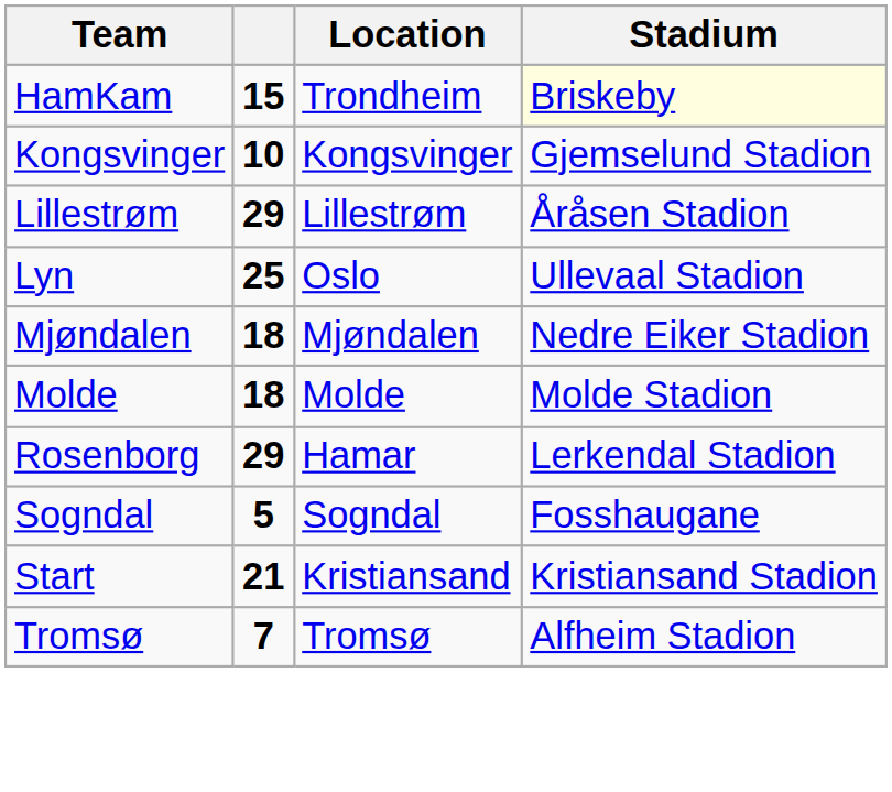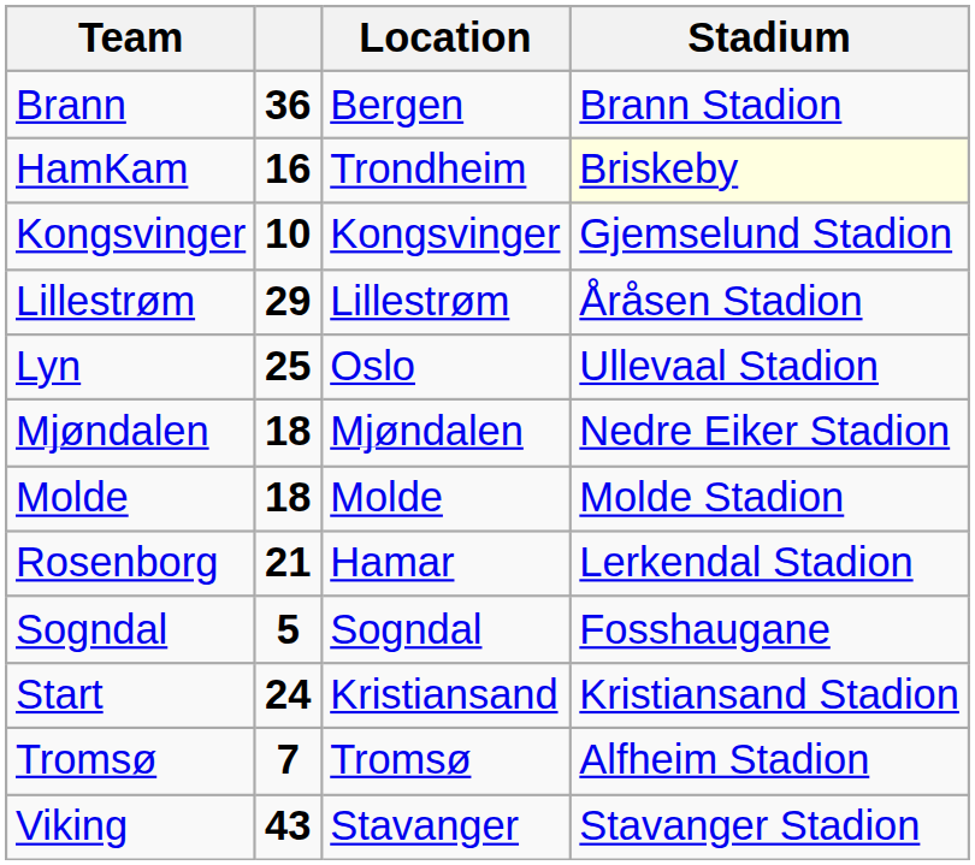+ row: Brann | 36 | Bergen | Brann Stadion
HamKam | column 2: 15 -> 16
Rosenborg | column 2: 29 -> 21
Start | column 2: 21 -> 24
+ row: Viking | 43 | Stavanger | Stavanger Stadion
